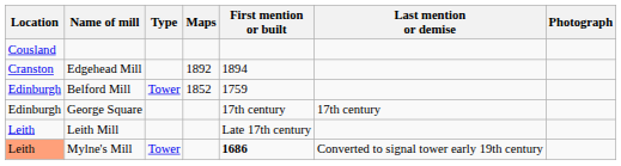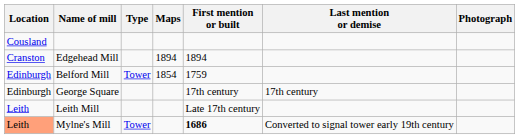Edgehead Mill | Maps: 1892 -> 1894
Belford Mill | Maps: 1852 -> 1854
